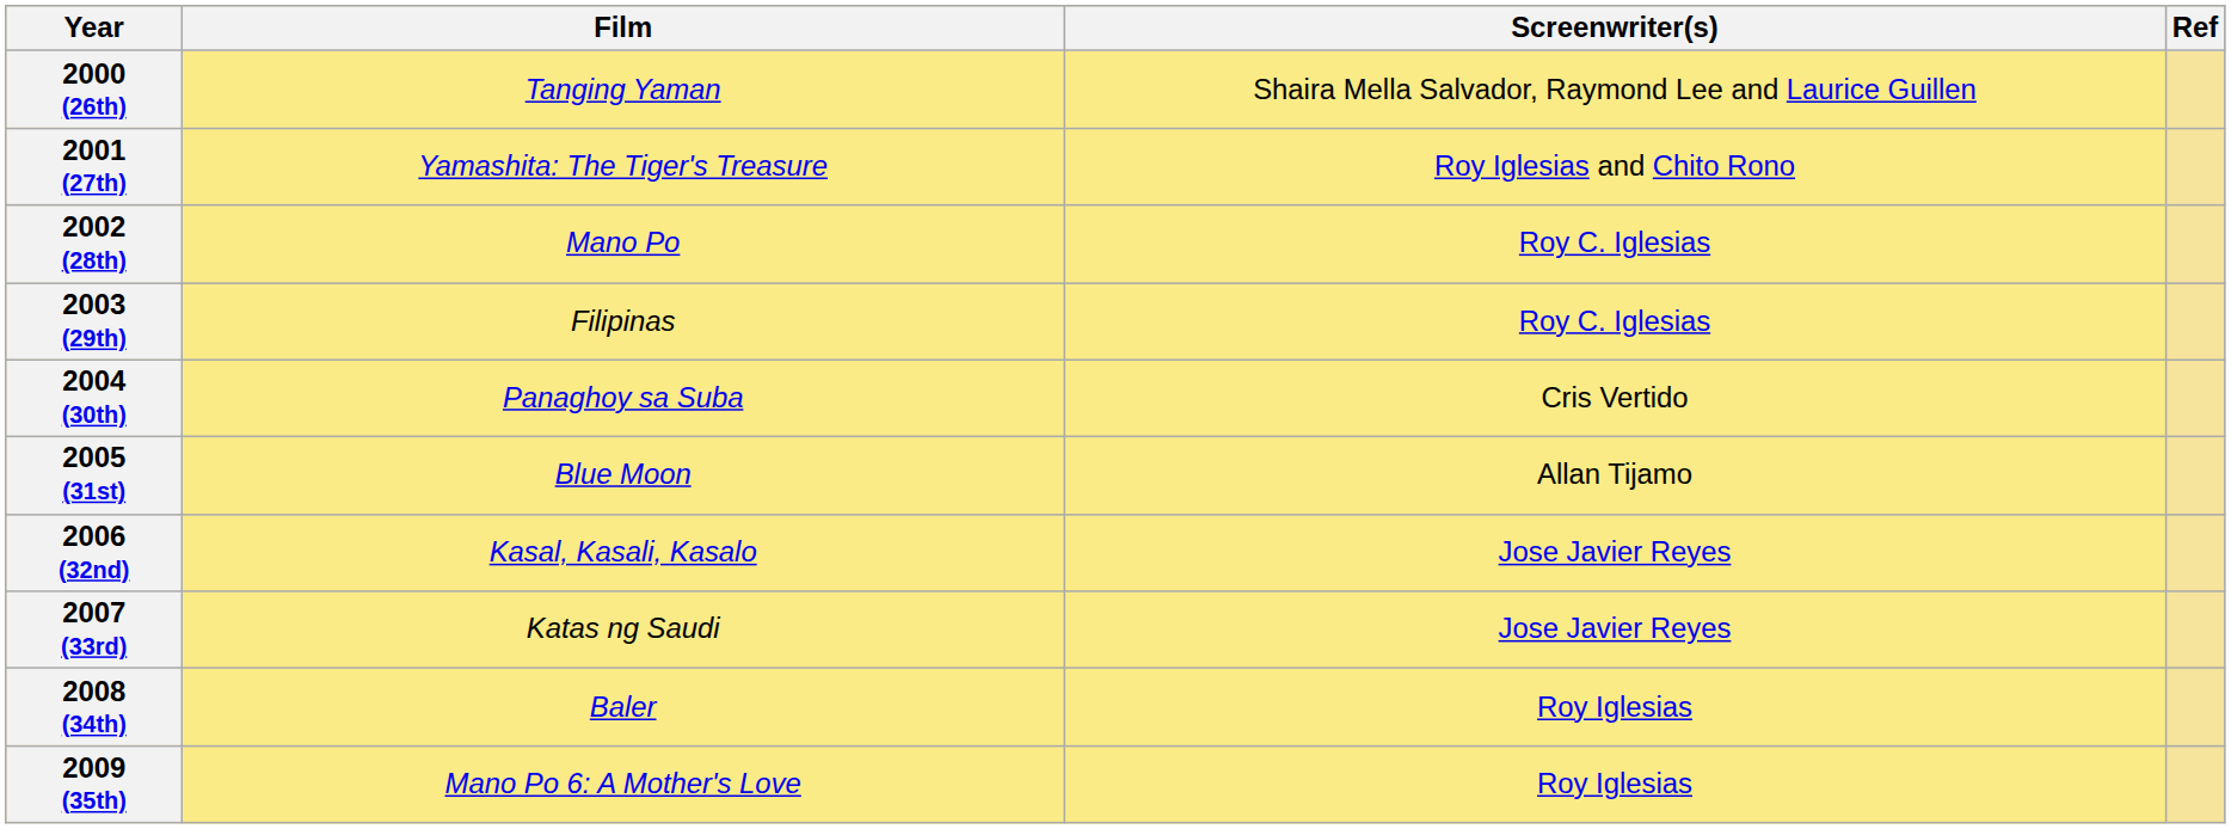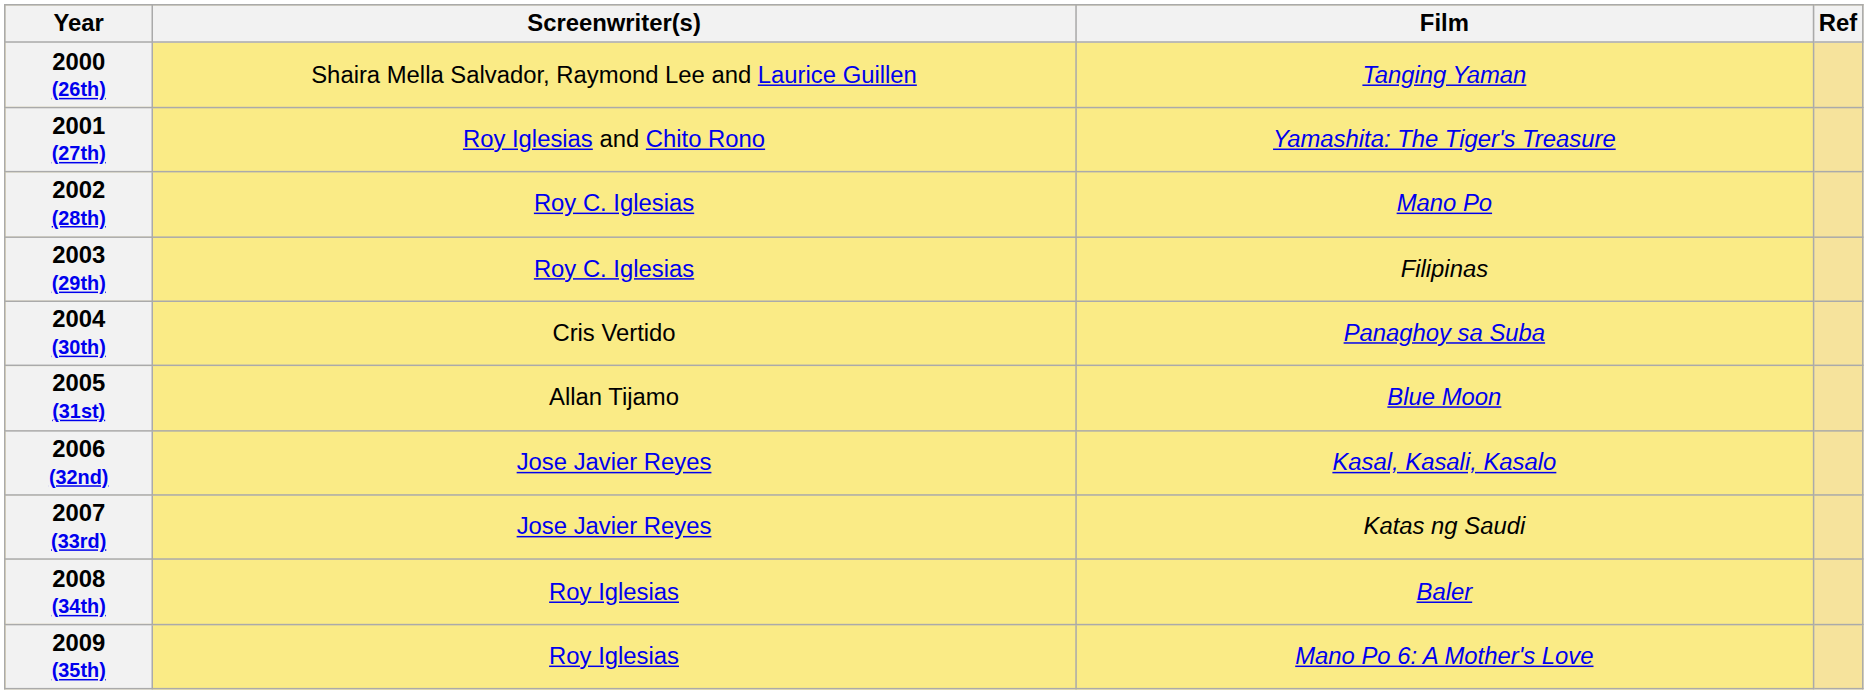columns swapped: Film <-> Screenwriter(s)
